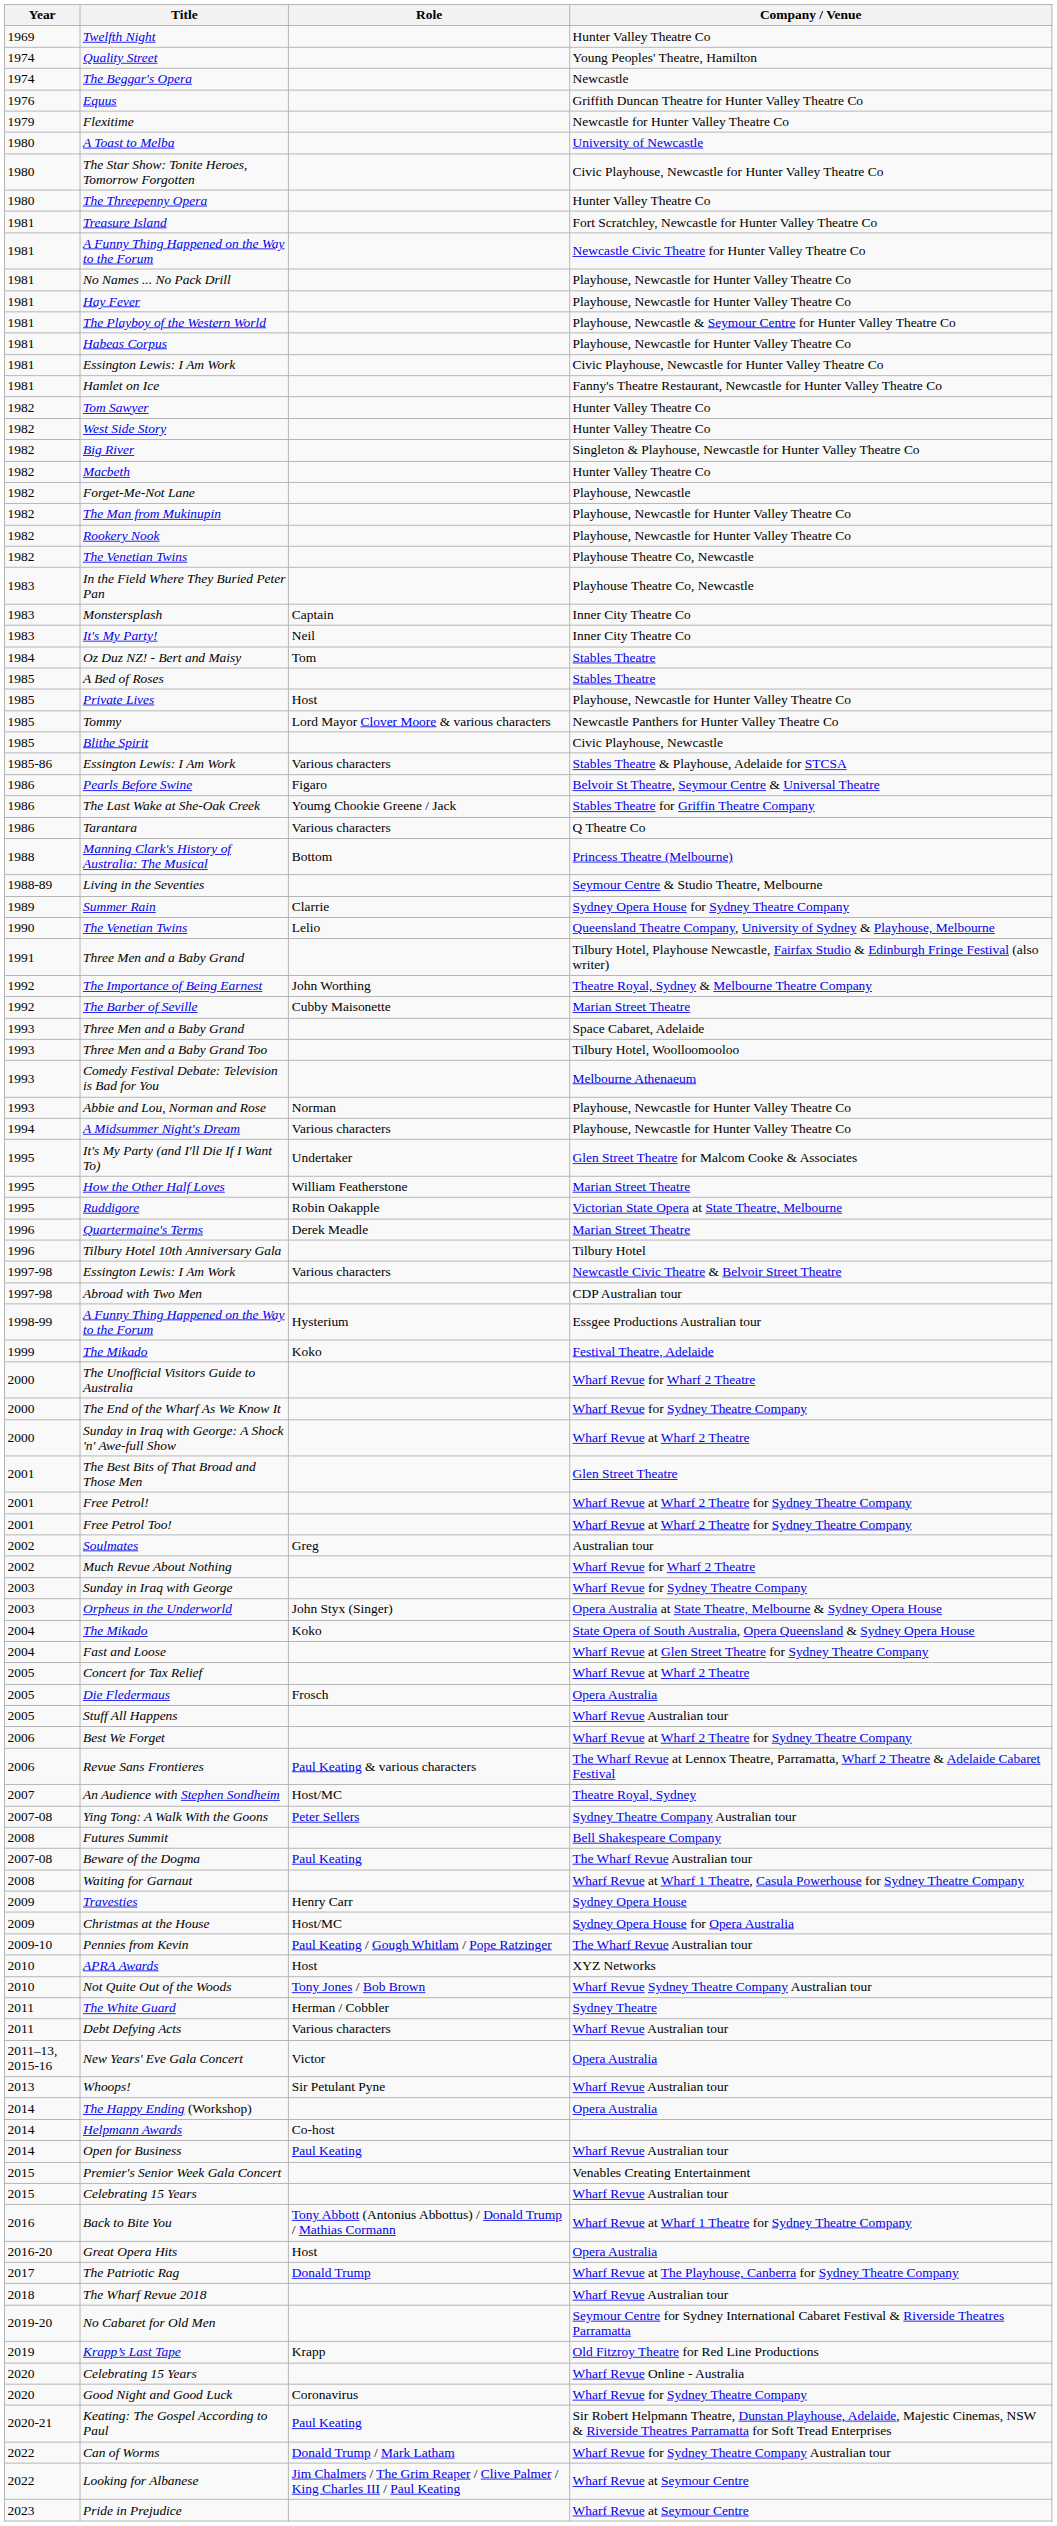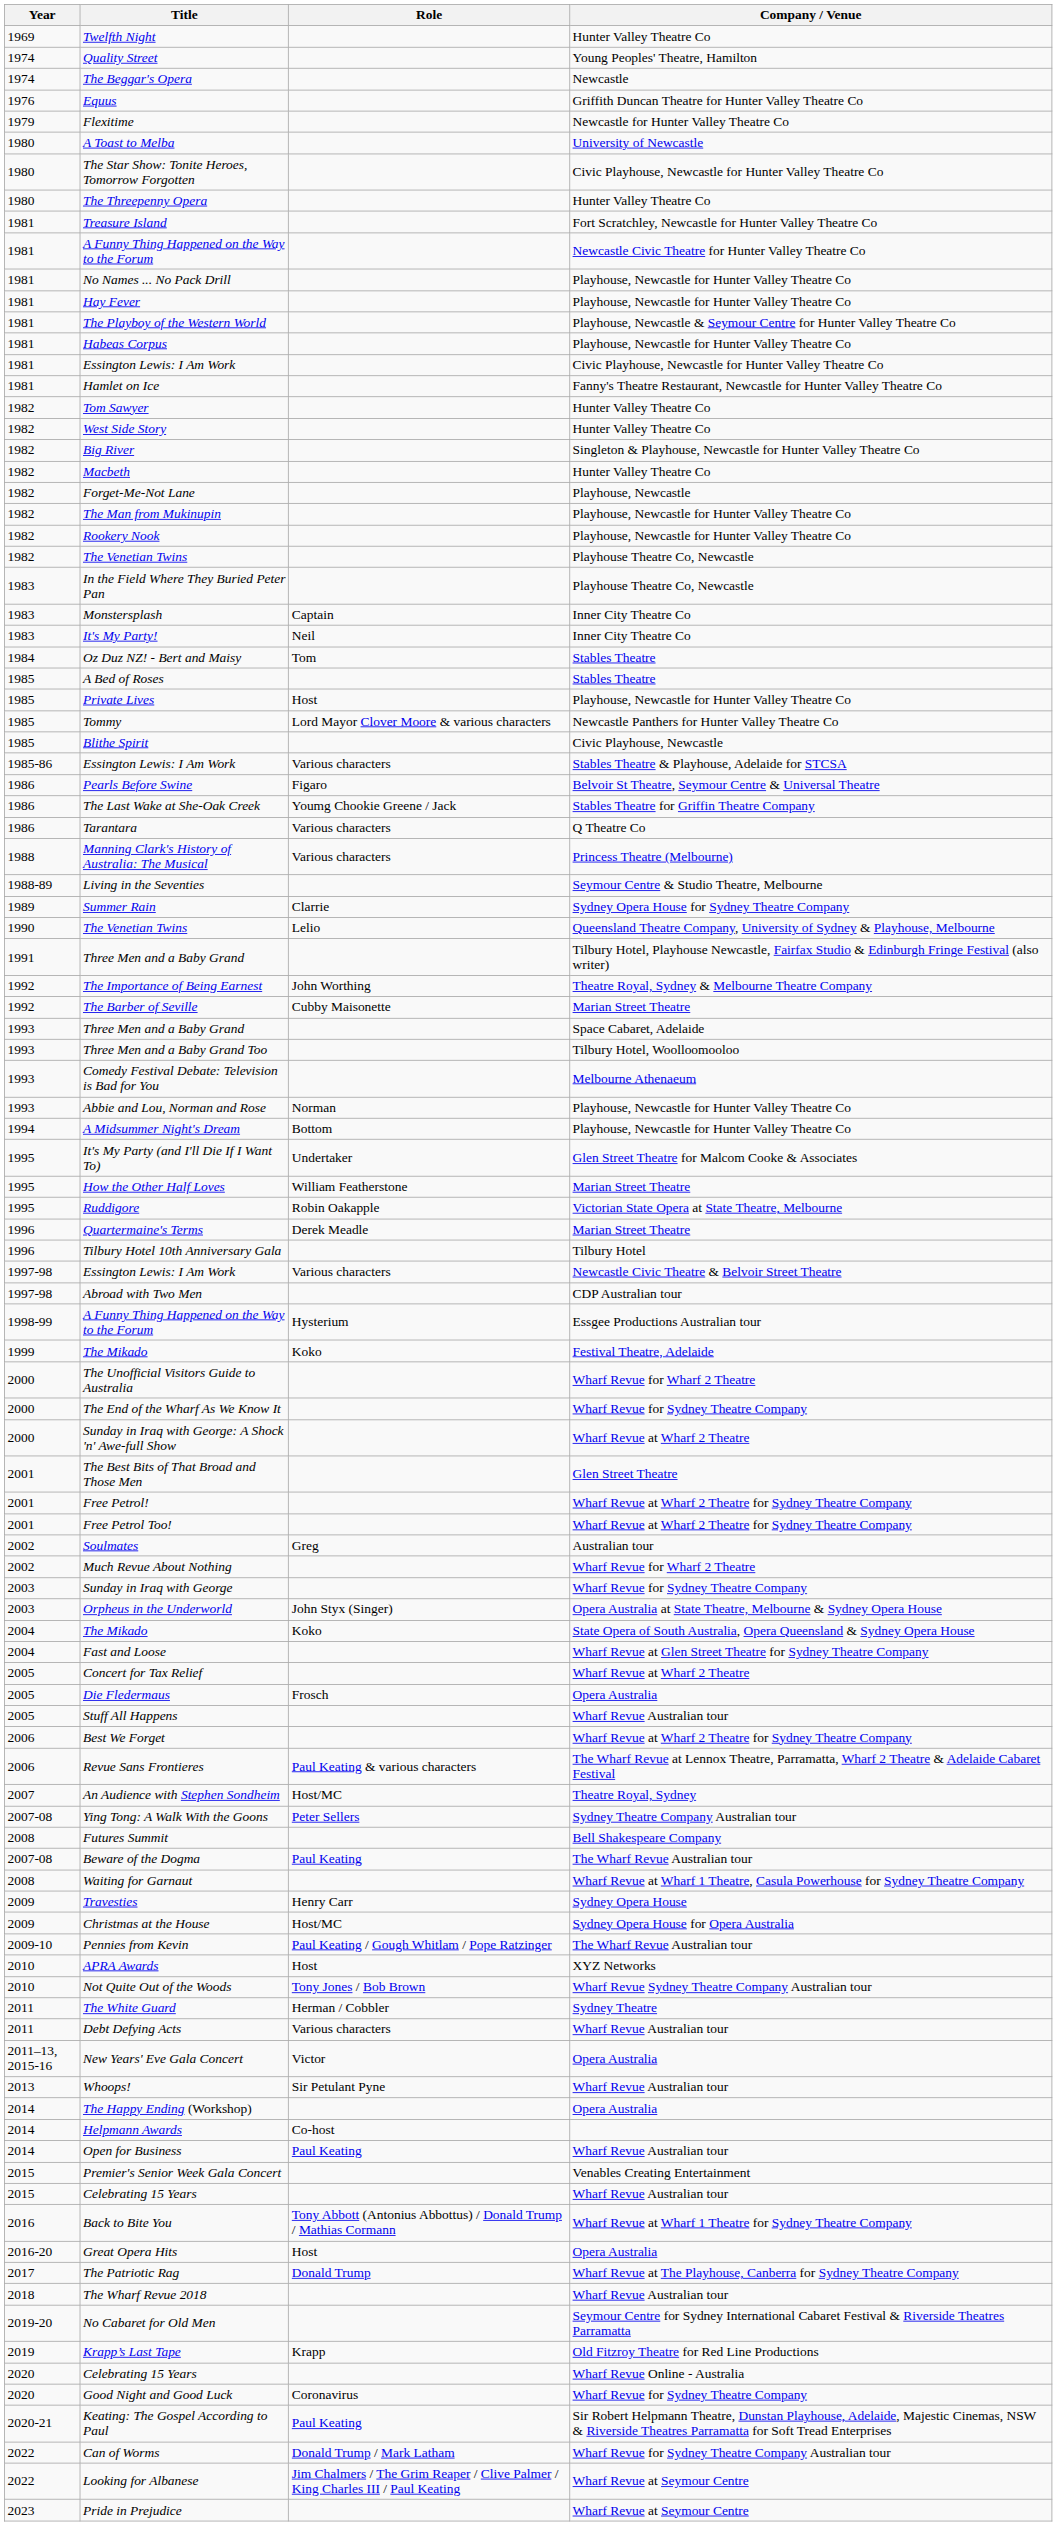Manning Clark's History of Australia: The Musical | Role: Bottom -> Various characters
A Midsummer Night's Dream | Role: Various characters -> Bottom
